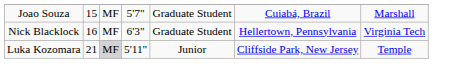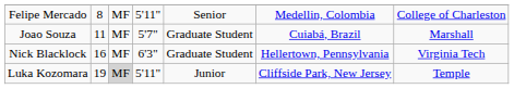+ row: Felipe Mercado | 8 | MF | 5'11" | Senior | Medellin, Colombia | College of Charleston
Joao Souza | column 2: 15 -> 11
Luka Kozomara | column 2: 21 -> 19
